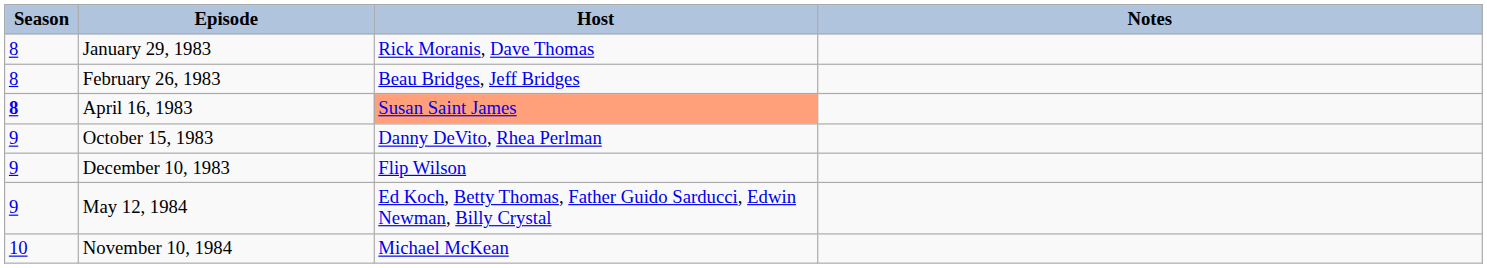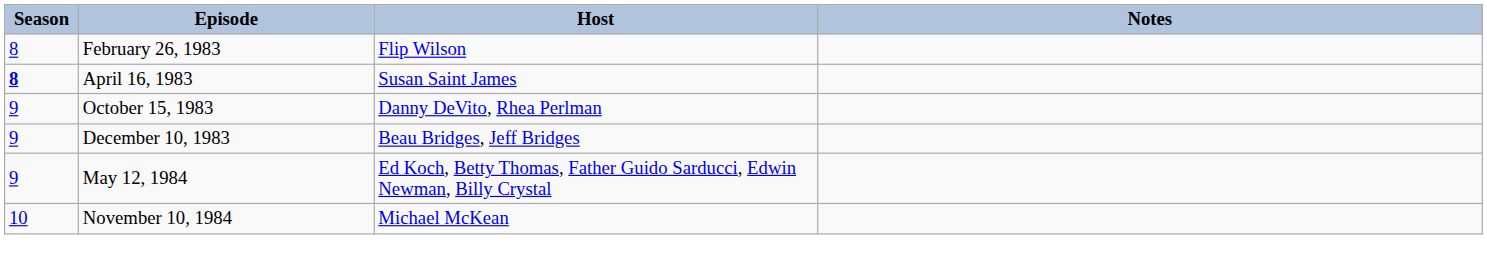- row: 8 | January 29, 1983 | Rick Moranis, Dave Thomas
February 26, 1983 | Host: Beau Bridges, Jeff Bridges -> Flip Wilson
April 16, 1983 | Host: lightsalmon background -> no background
December 10, 1983 | Host: Flip Wilson -> Beau Bridges, Jeff Bridges
